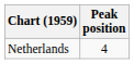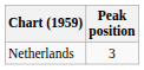Netherlands | Peak position: 4 -> 3
